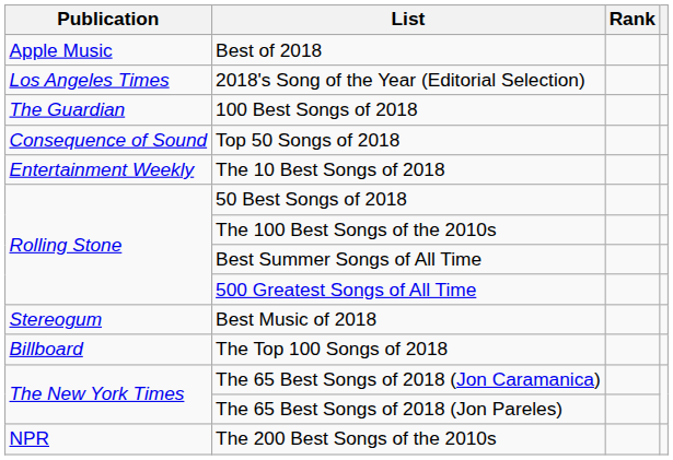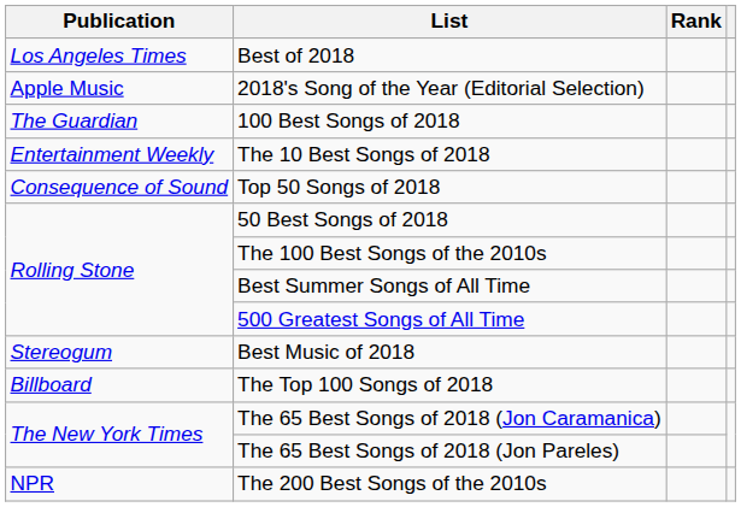Best of 2018 | Publication: Apple Music -> Los Angeles Times
2018's Song of the Year (Editorial Selection) | Publication: Los Angeles Times -> Apple Music
rows swapped: Top 50 Songs of 2018 <-> The 10 Best Songs of 2018
